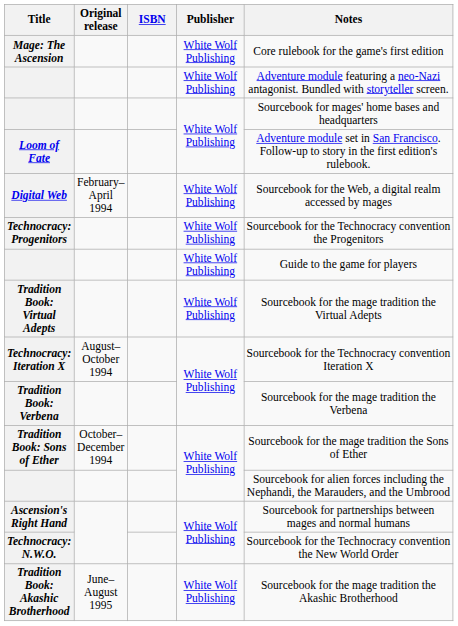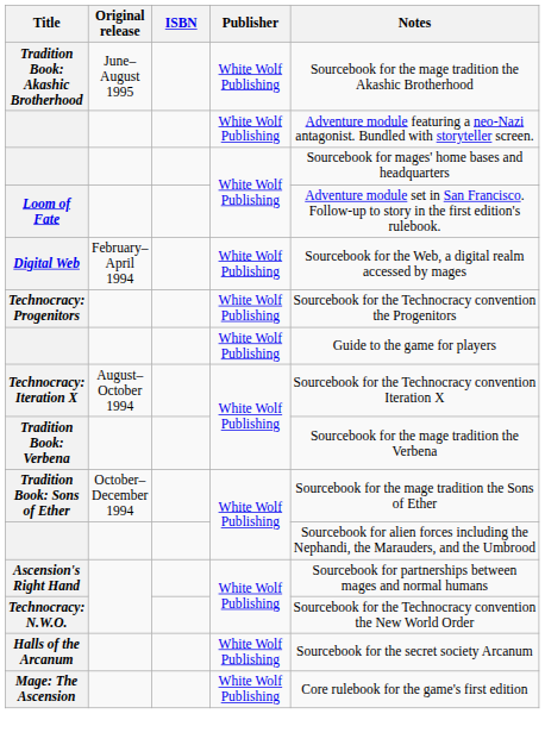rows swapped: Mage: The Ascension <-> Tradition Book: Akashic Brotherhood
- row: Tradition Book: Virtual Adepts | White Wolf Publishing | Sourcebook for the mage tradition the Virtual Adepts
+ row: Halls of the Arcanum | White Wolf Publishing | Sourcebook for the secret society Arcanum
